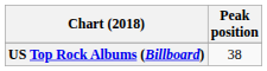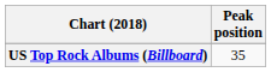US Top Rock Albums (Billboard) | Peak position: 38 -> 35
